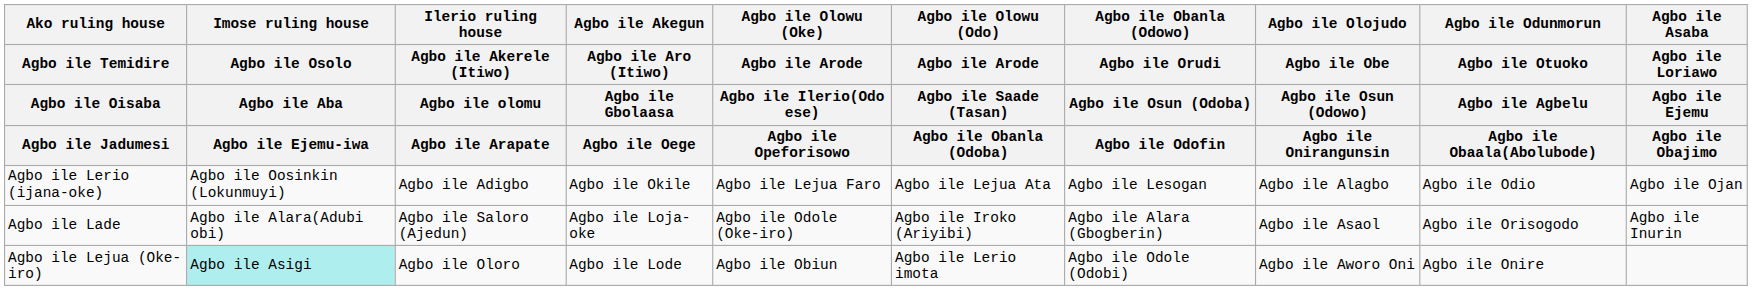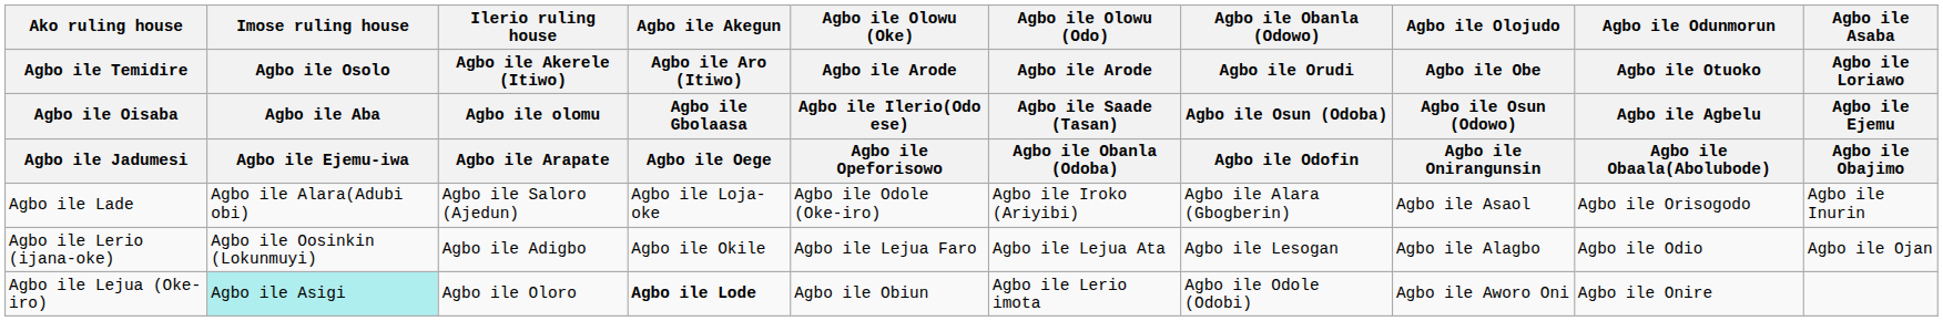rows swapped: Agbo ile Lade <-> Agbo ile Lerio (ijana-oke)
Agbo ile Lejua (Oke-iro) | column 4: normal -> bold
